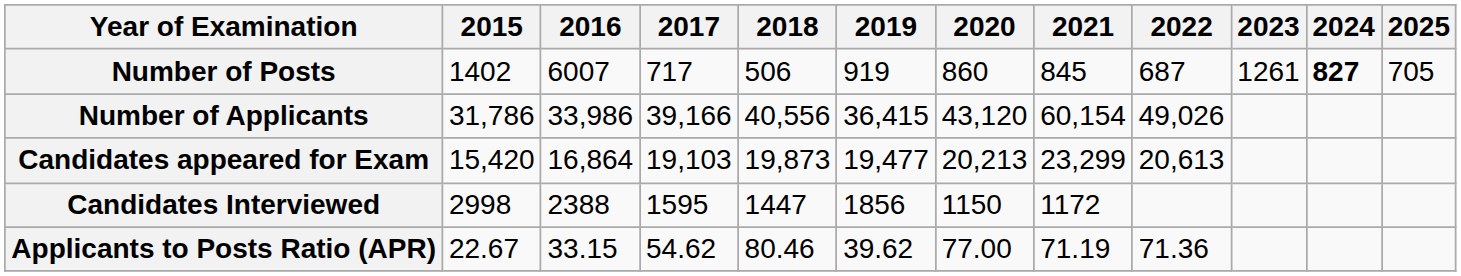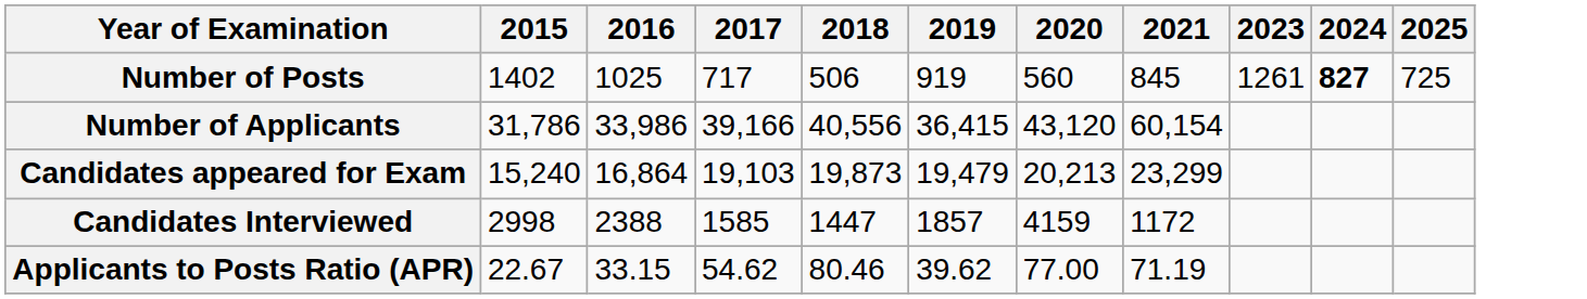- column: 2022 | 687 | 49,026 | 20,613 | 71.36
Number of Posts | 2016: 6007 -> 1025
Number of Posts | 2020: 860 -> 560
Number of Posts | 2025: 705 -> 725
Candidates appeared for Exam | 2015: 15,420 -> 15,240
Candidates appeared for Exam | 2019: 19,477 -> 19,479
Candidates Interviewed | 2017: 1595 -> 1585
Candidates Interviewed | 2019: 1856 -> 1857
Candidates Interviewed | 2020: 1150 -> 4159
